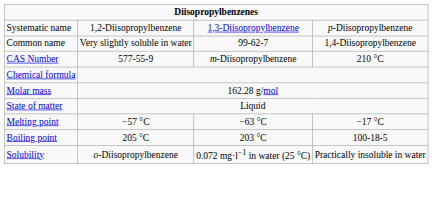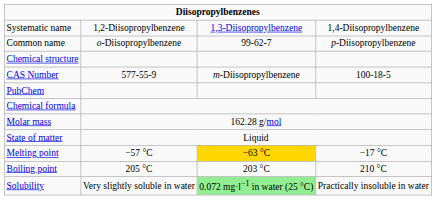Systematic name | column 4: p-Diisopropylbenzene -> 1,4-Diisopropylbenzene
Common name | column 2: Very slightly soluble in water -> o-Diisopropylbenzene
Common name | column 4: 1,4-Diisopropylbenzene -> p-Diisopropylbenzene
+ row: Chemical structure
CAS Number | column 4: 210 °C -> 100-18-5
+ row: PubChem
Melting point | column 3: no background -> gold background
Boiling point | column 4: 100-18-5 -> 210 °C
Solubility | column 2: o-Diisopropylbenzene -> Very slightly soluble in water
Solubility | column 3: no background -> lightgreen background
